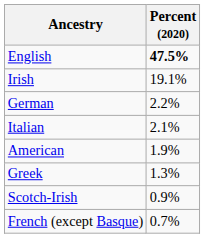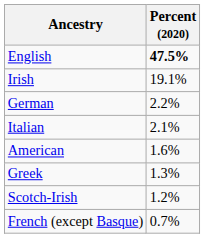American | Percent (2020): 1.9% -> 1.6%
Scotch-Irish | Percent (2020): 0.9% -> 1.2%
